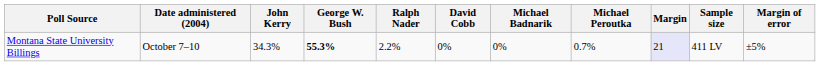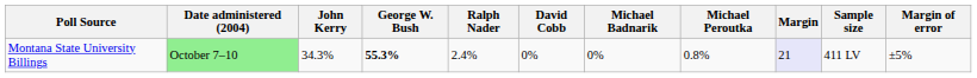Montana State University Billings | Date administered (2004): no background -> lightgreen background
Montana State University Billings | Ralph Nader: 2.2% -> 2.4%
Montana State University Billings | Michael Peroutka: 0.7% -> 0.8%
